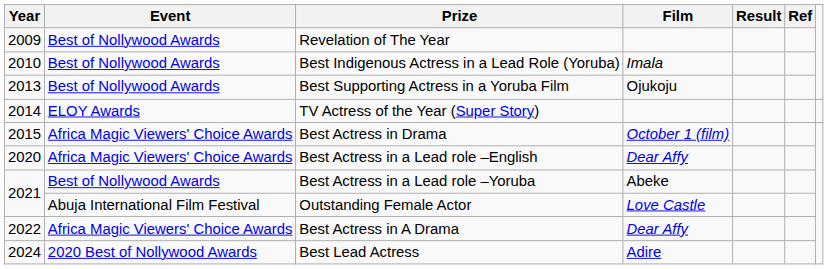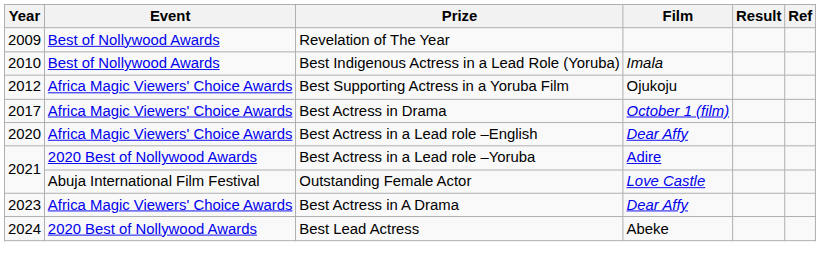Best Supporting Actress in a Yoruba Film | Year: 2013 -> 2012
Best Supporting Actress in a Yoruba Film | Event: Best of Nollywood Awards -> Africa Magic Viewers' Choice Awards
- row: 2014 | ELOY Awards | TV Actress of the Year (Super Story)
Best Actress in Drama | Year: 2015 -> 2017
Best Actress in a Lead role –Yoruba | Event: Best of Nollywood Awards -> 2020 Best of Nollywood Awards
Best Actress in a Lead role –Yoruba | Film: Abeke -> Adire
Best Actress in A Drama | Year: 2022 -> 2023
Best Lead Actress | Film: Adire -> Abeke
